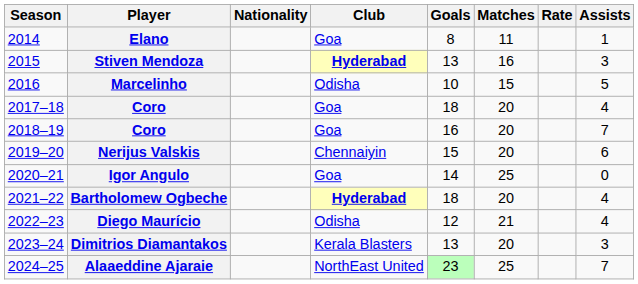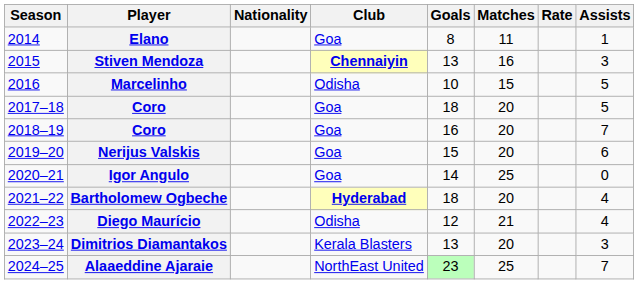Stiven Mendoza | Club: Hyderabad -> Chennaiyin
2017–18 / Coro | Assists: 4 -> 5
Nerijus Valskis | Club: Chennaiyin -> Goa
